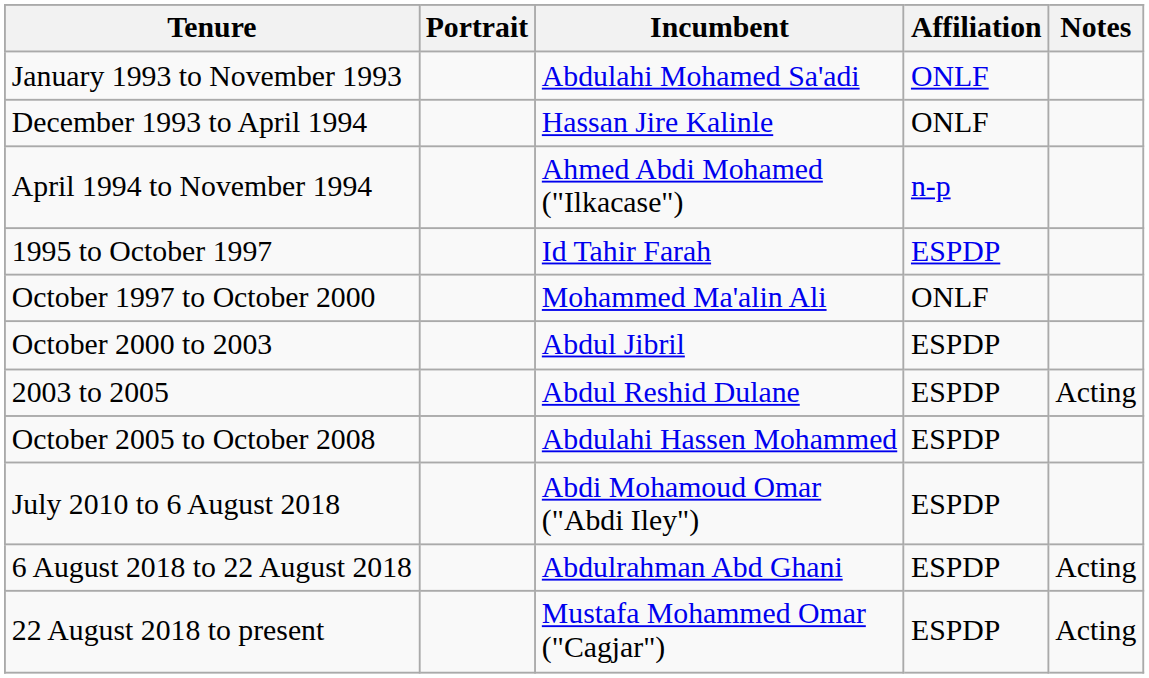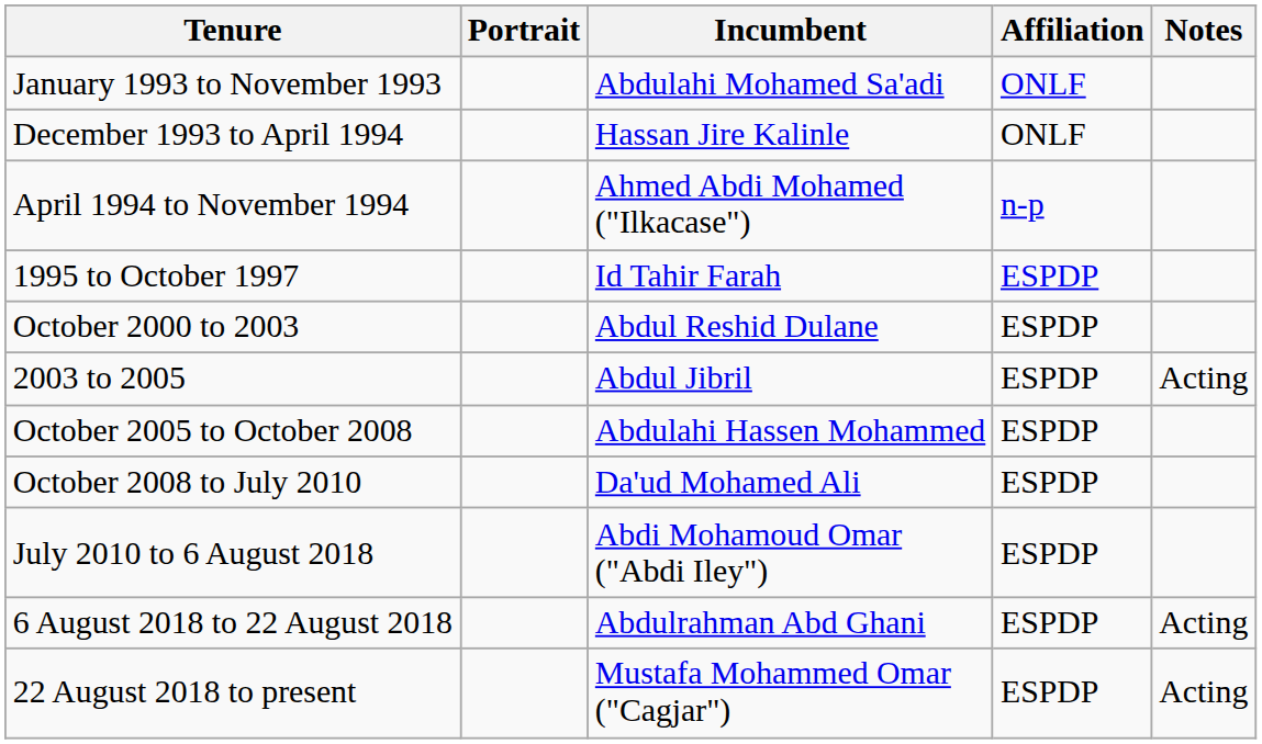- row: October 1997 to October 2000 | Mohammed Ma'alin Ali | ONLF
October 2000 to 2003 | Incumbent: Abdul Jibril -> Abdul Reshid Dulane
2003 to 2005 | Incumbent: Abdul Reshid Dulane -> Abdul Jibril
+ row: October 2008 to July 2010 | Da'ud Mohamed Ali | ESPDP
